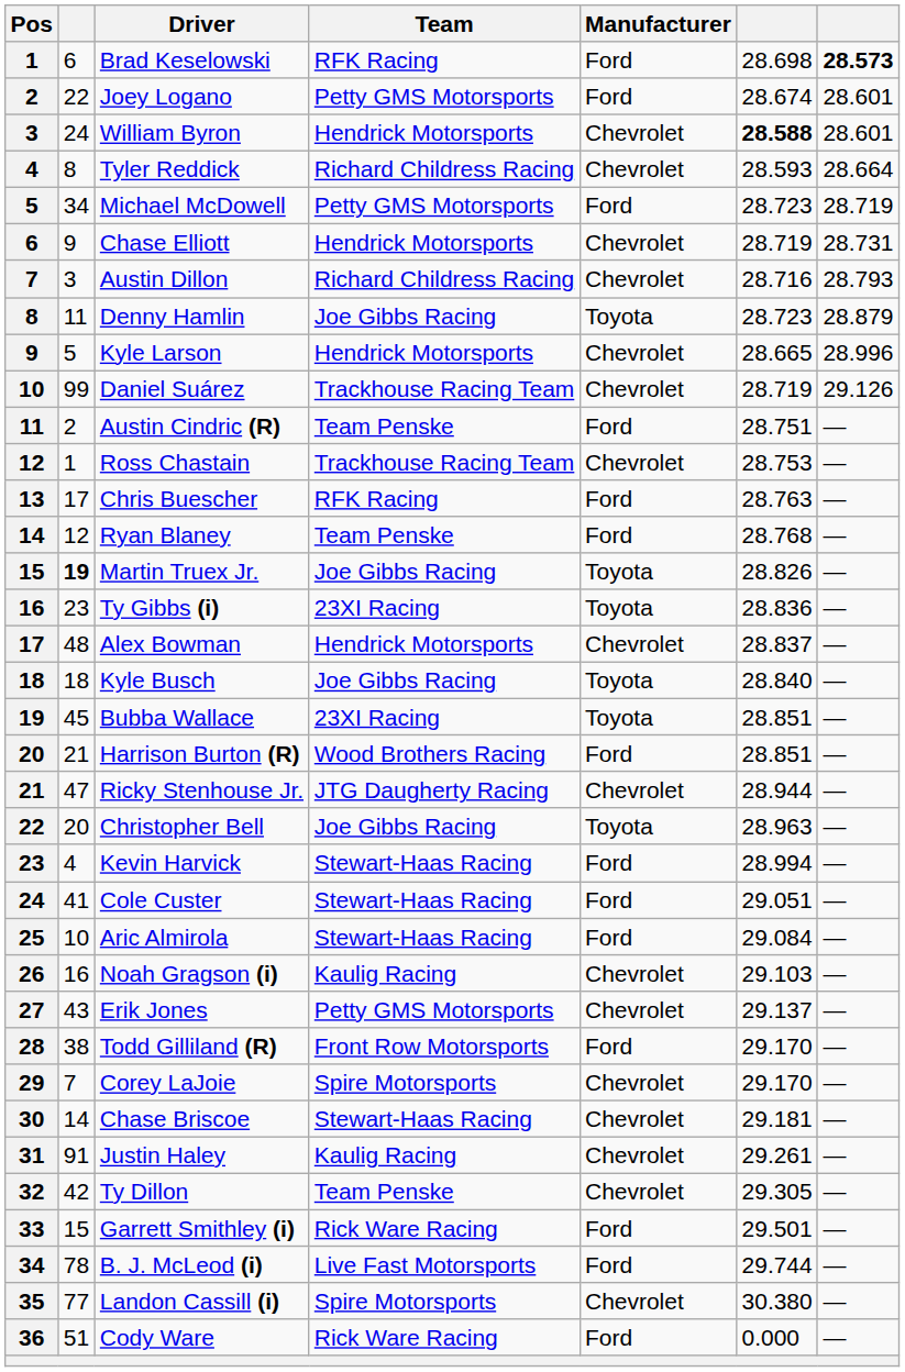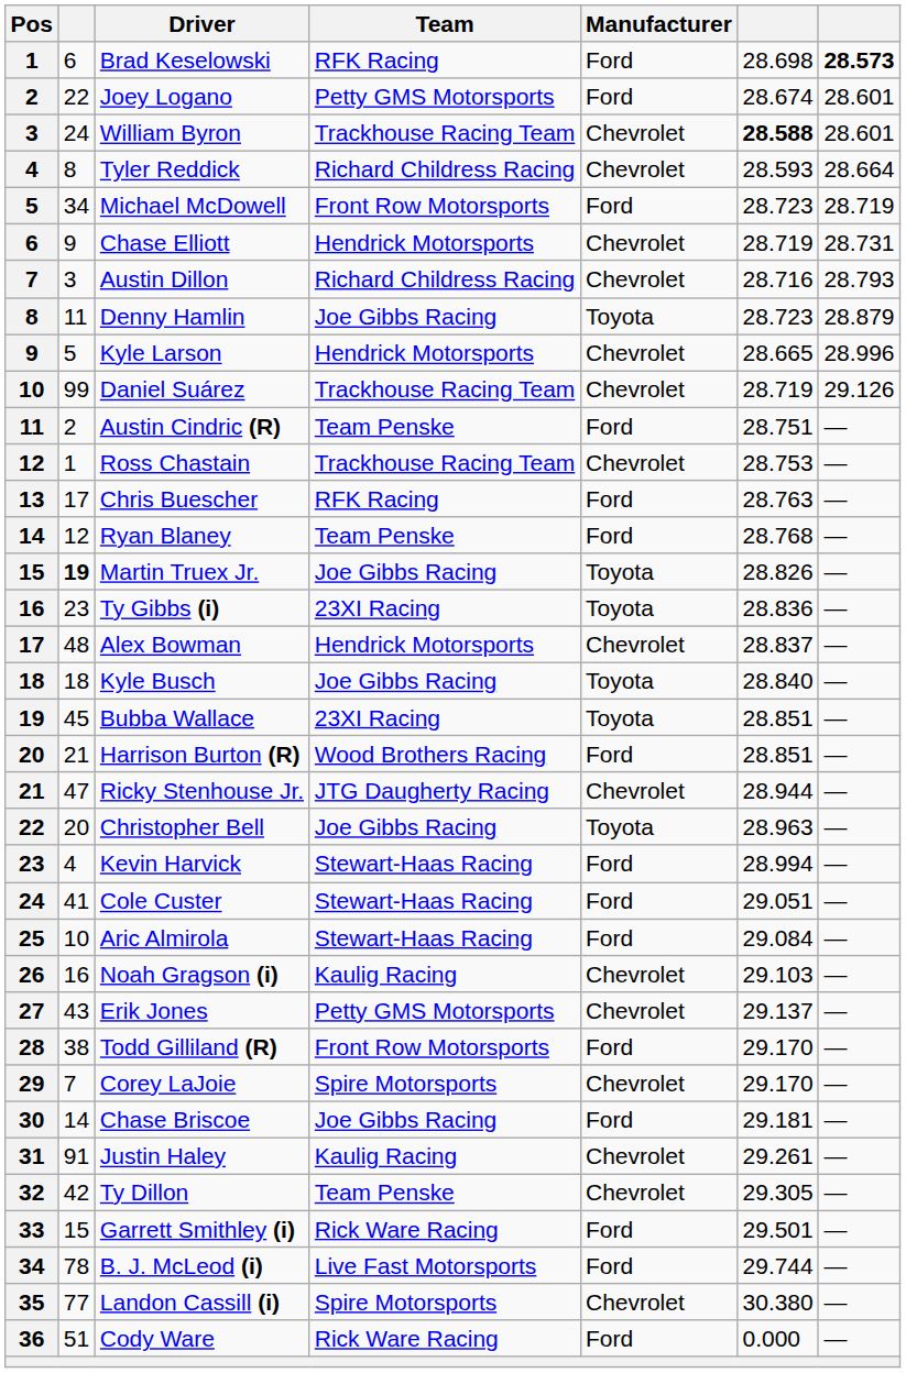William Byron | Team: Hendrick Motorsports -> Trackhouse Racing Team
Michael McDowell | Team: Petty GMS Motorsports -> Front Row Motorsports
Chase Briscoe | Team: Stewart-Haas Racing -> Joe Gibbs Racing
Chase Briscoe | Manufacturer: Chevrolet -> Ford
